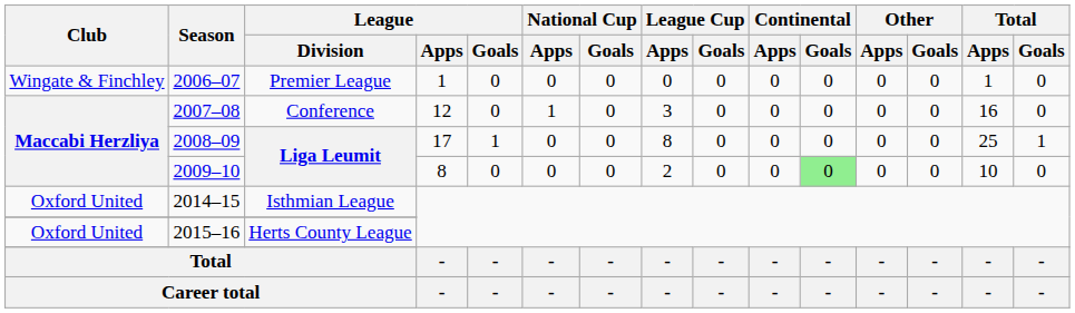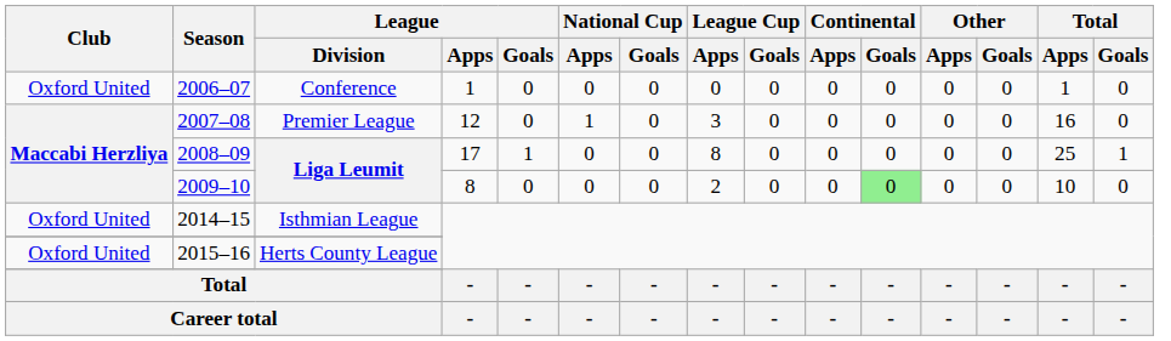2006–07 | Club: Wingate & Finchley -> Oxford United
2006–07 | League / Division: Premier League -> Conference
2007–08 | League / Division: Conference -> Premier League
